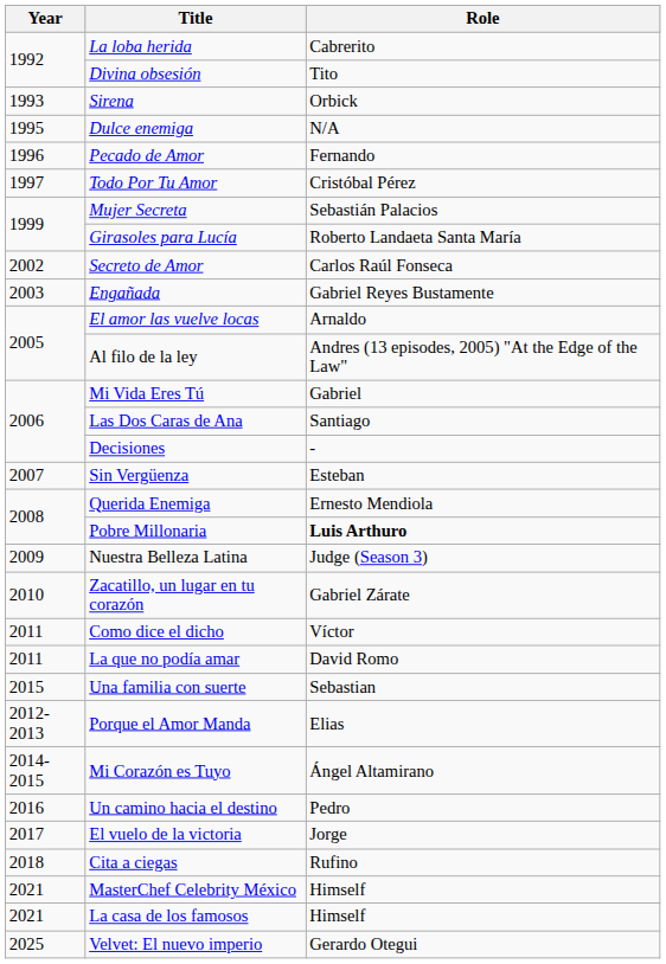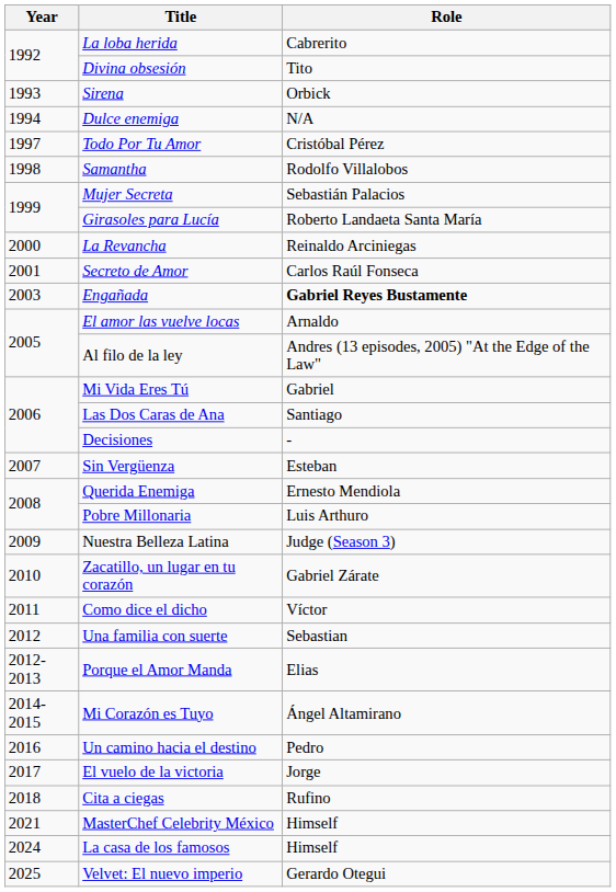Dulce enemiga | Year: 1995 -> 1994
- row: 1996 | Pecado de Amor | Fernando
+ row: 1998 | Samantha | Rodolfo Villalobos
+ row: 2000 | La Revancha | Reinaldo Arciniegas
Secreto de Amor | Year: 2002 -> 2001
Engañada | Role: normal -> bold
Pobre Millonaria | Role: bold -> normal
- row: 2011 | La que no podía amar | David Romo
Una familia con suerte | Year: 2015 -> 2012
La casa de los famosos | Year: 2021 -> 2024
